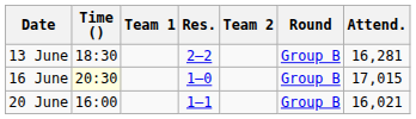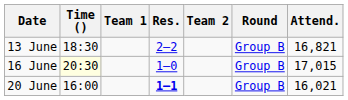13 June | Attend.: 16,281 -> 16,821
20 June | Res.: normal -> bold
